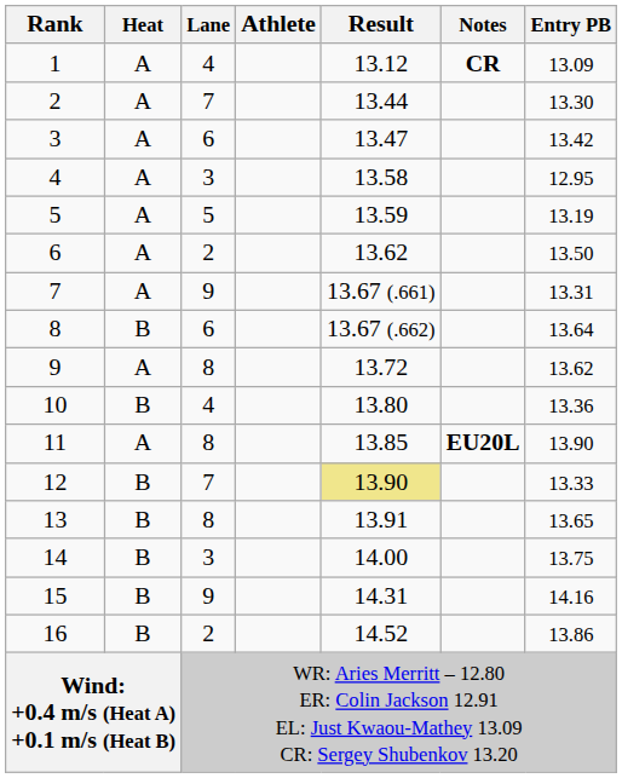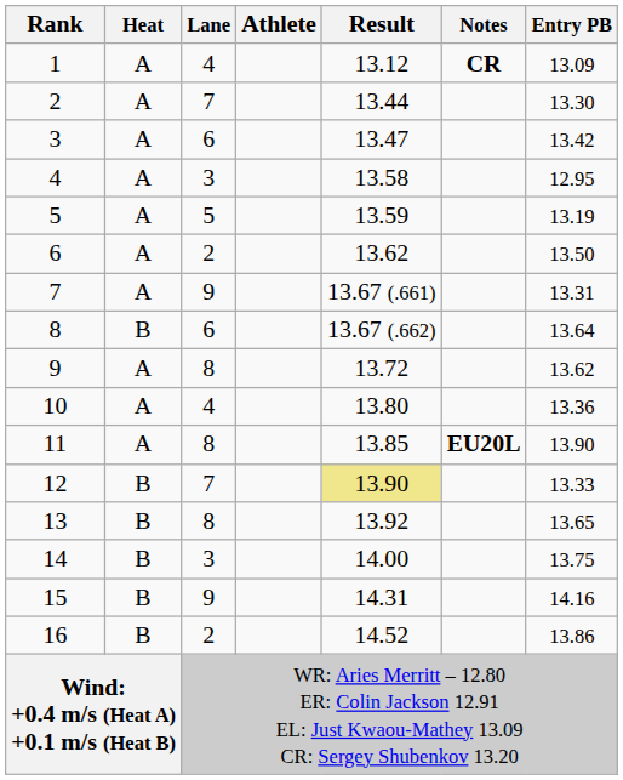10 | Heat: B -> A
13 | Result: 13.91 -> 13.92
